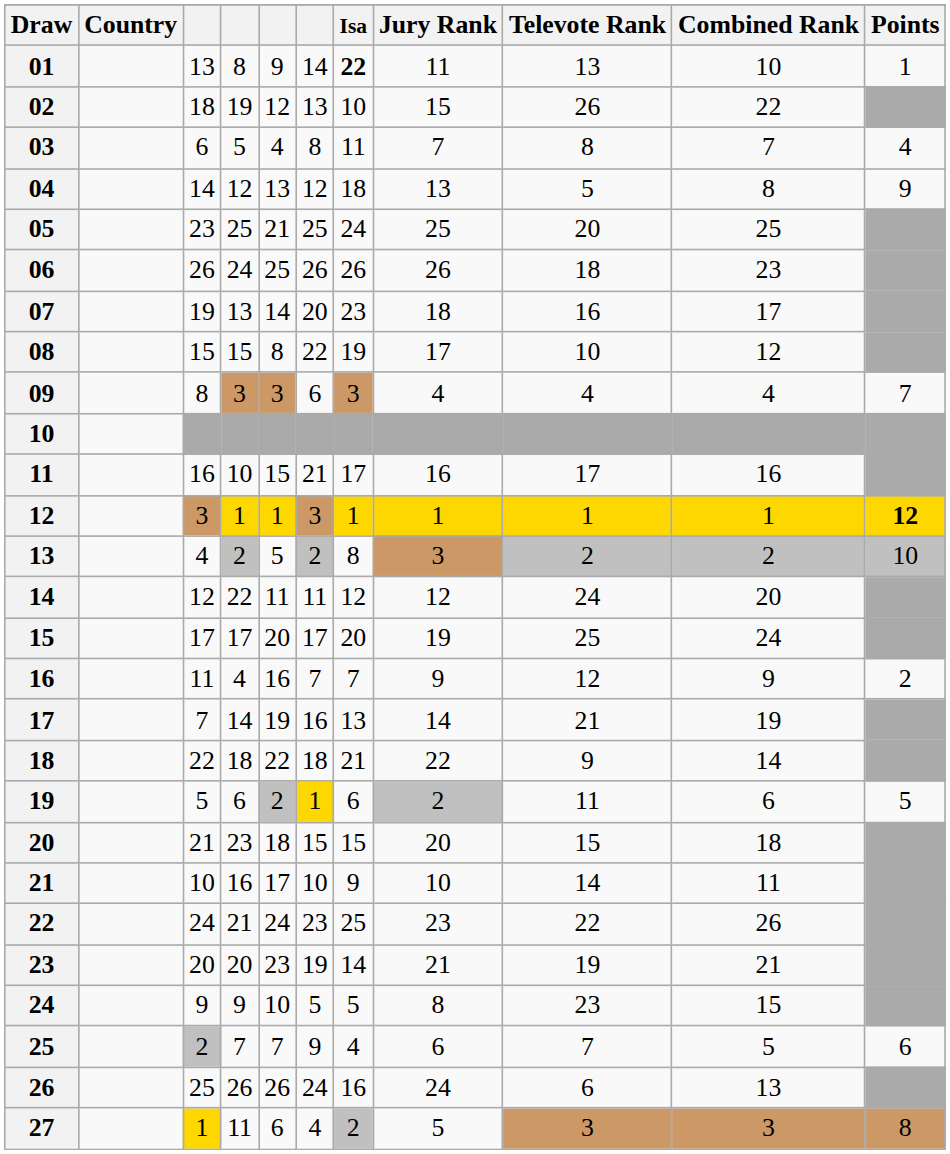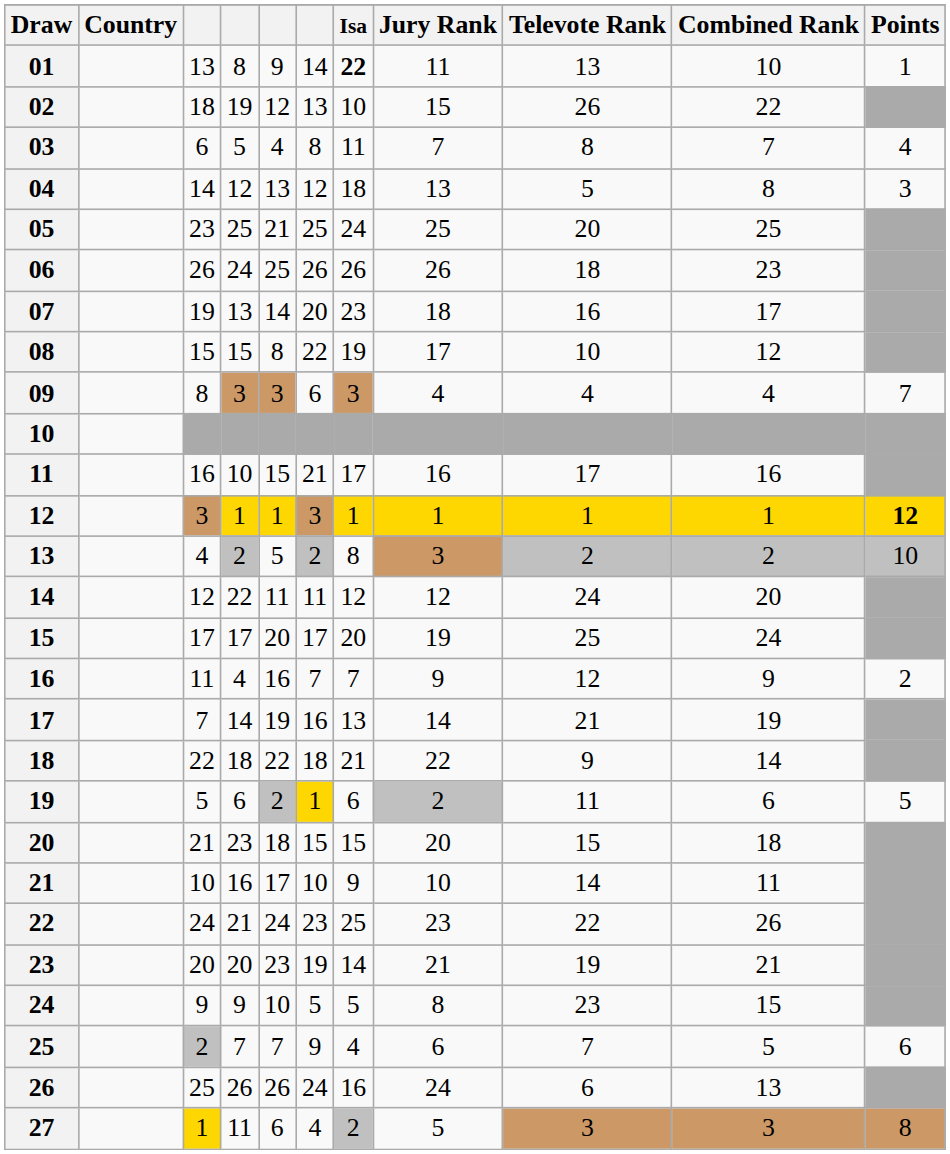04 | Points: 9 -> 3
